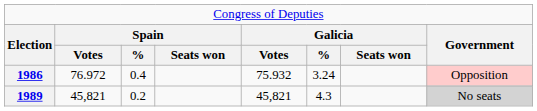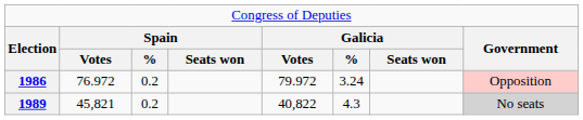1986 | column 3: 0.4 -> 0.2
1986 | column 5: 75.932 -> 79.972
1989 | column 5: 45,821 -> 40,822
